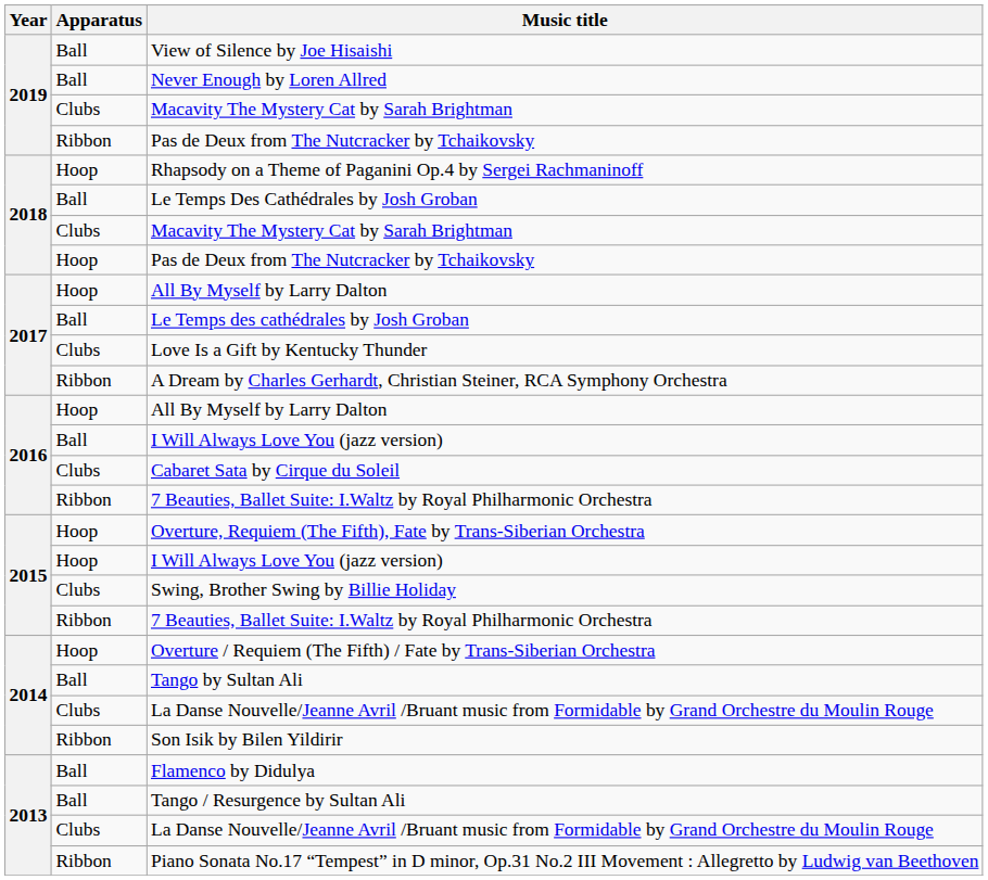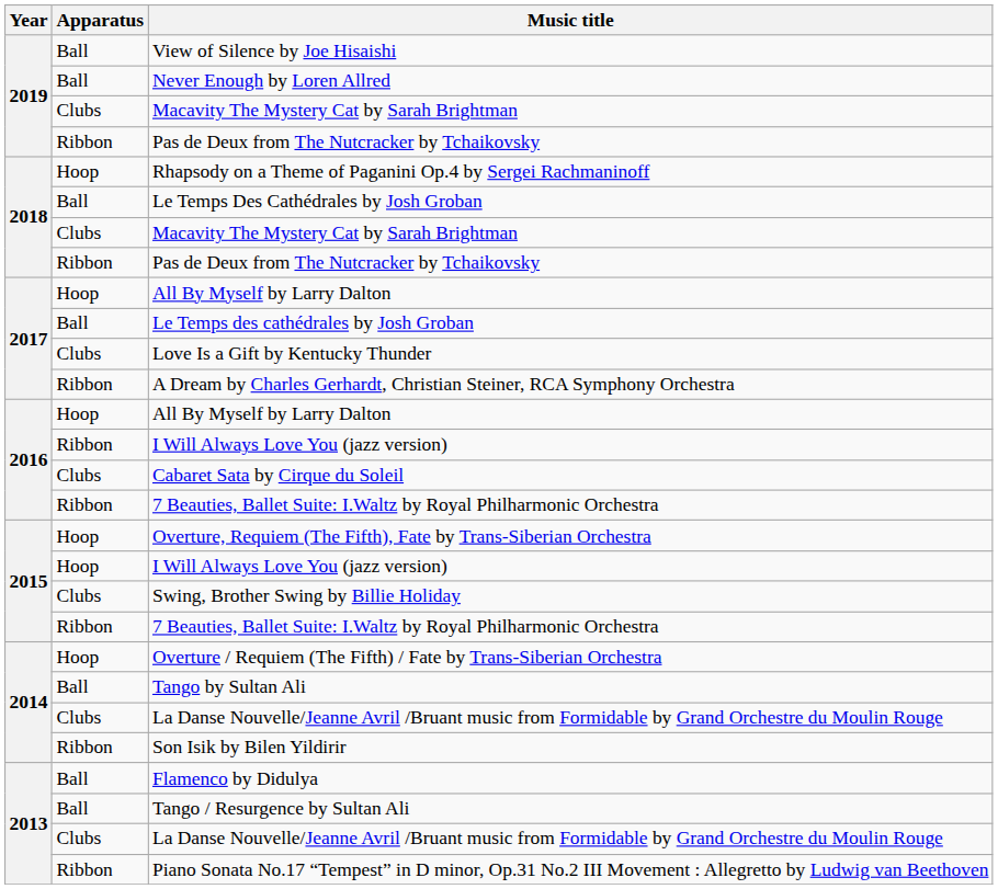2018 / Pas de Deux from The Nutcracker by Tchaikovsky | Apparatus: Hoop -> Ribbon
2016 / I Will Always Love You (jazz version) | Apparatus: Ball -> Ribbon
